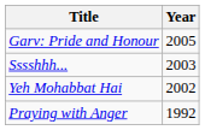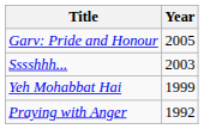Yeh Mohabbat Hai | Year: 2002 -> 1999
